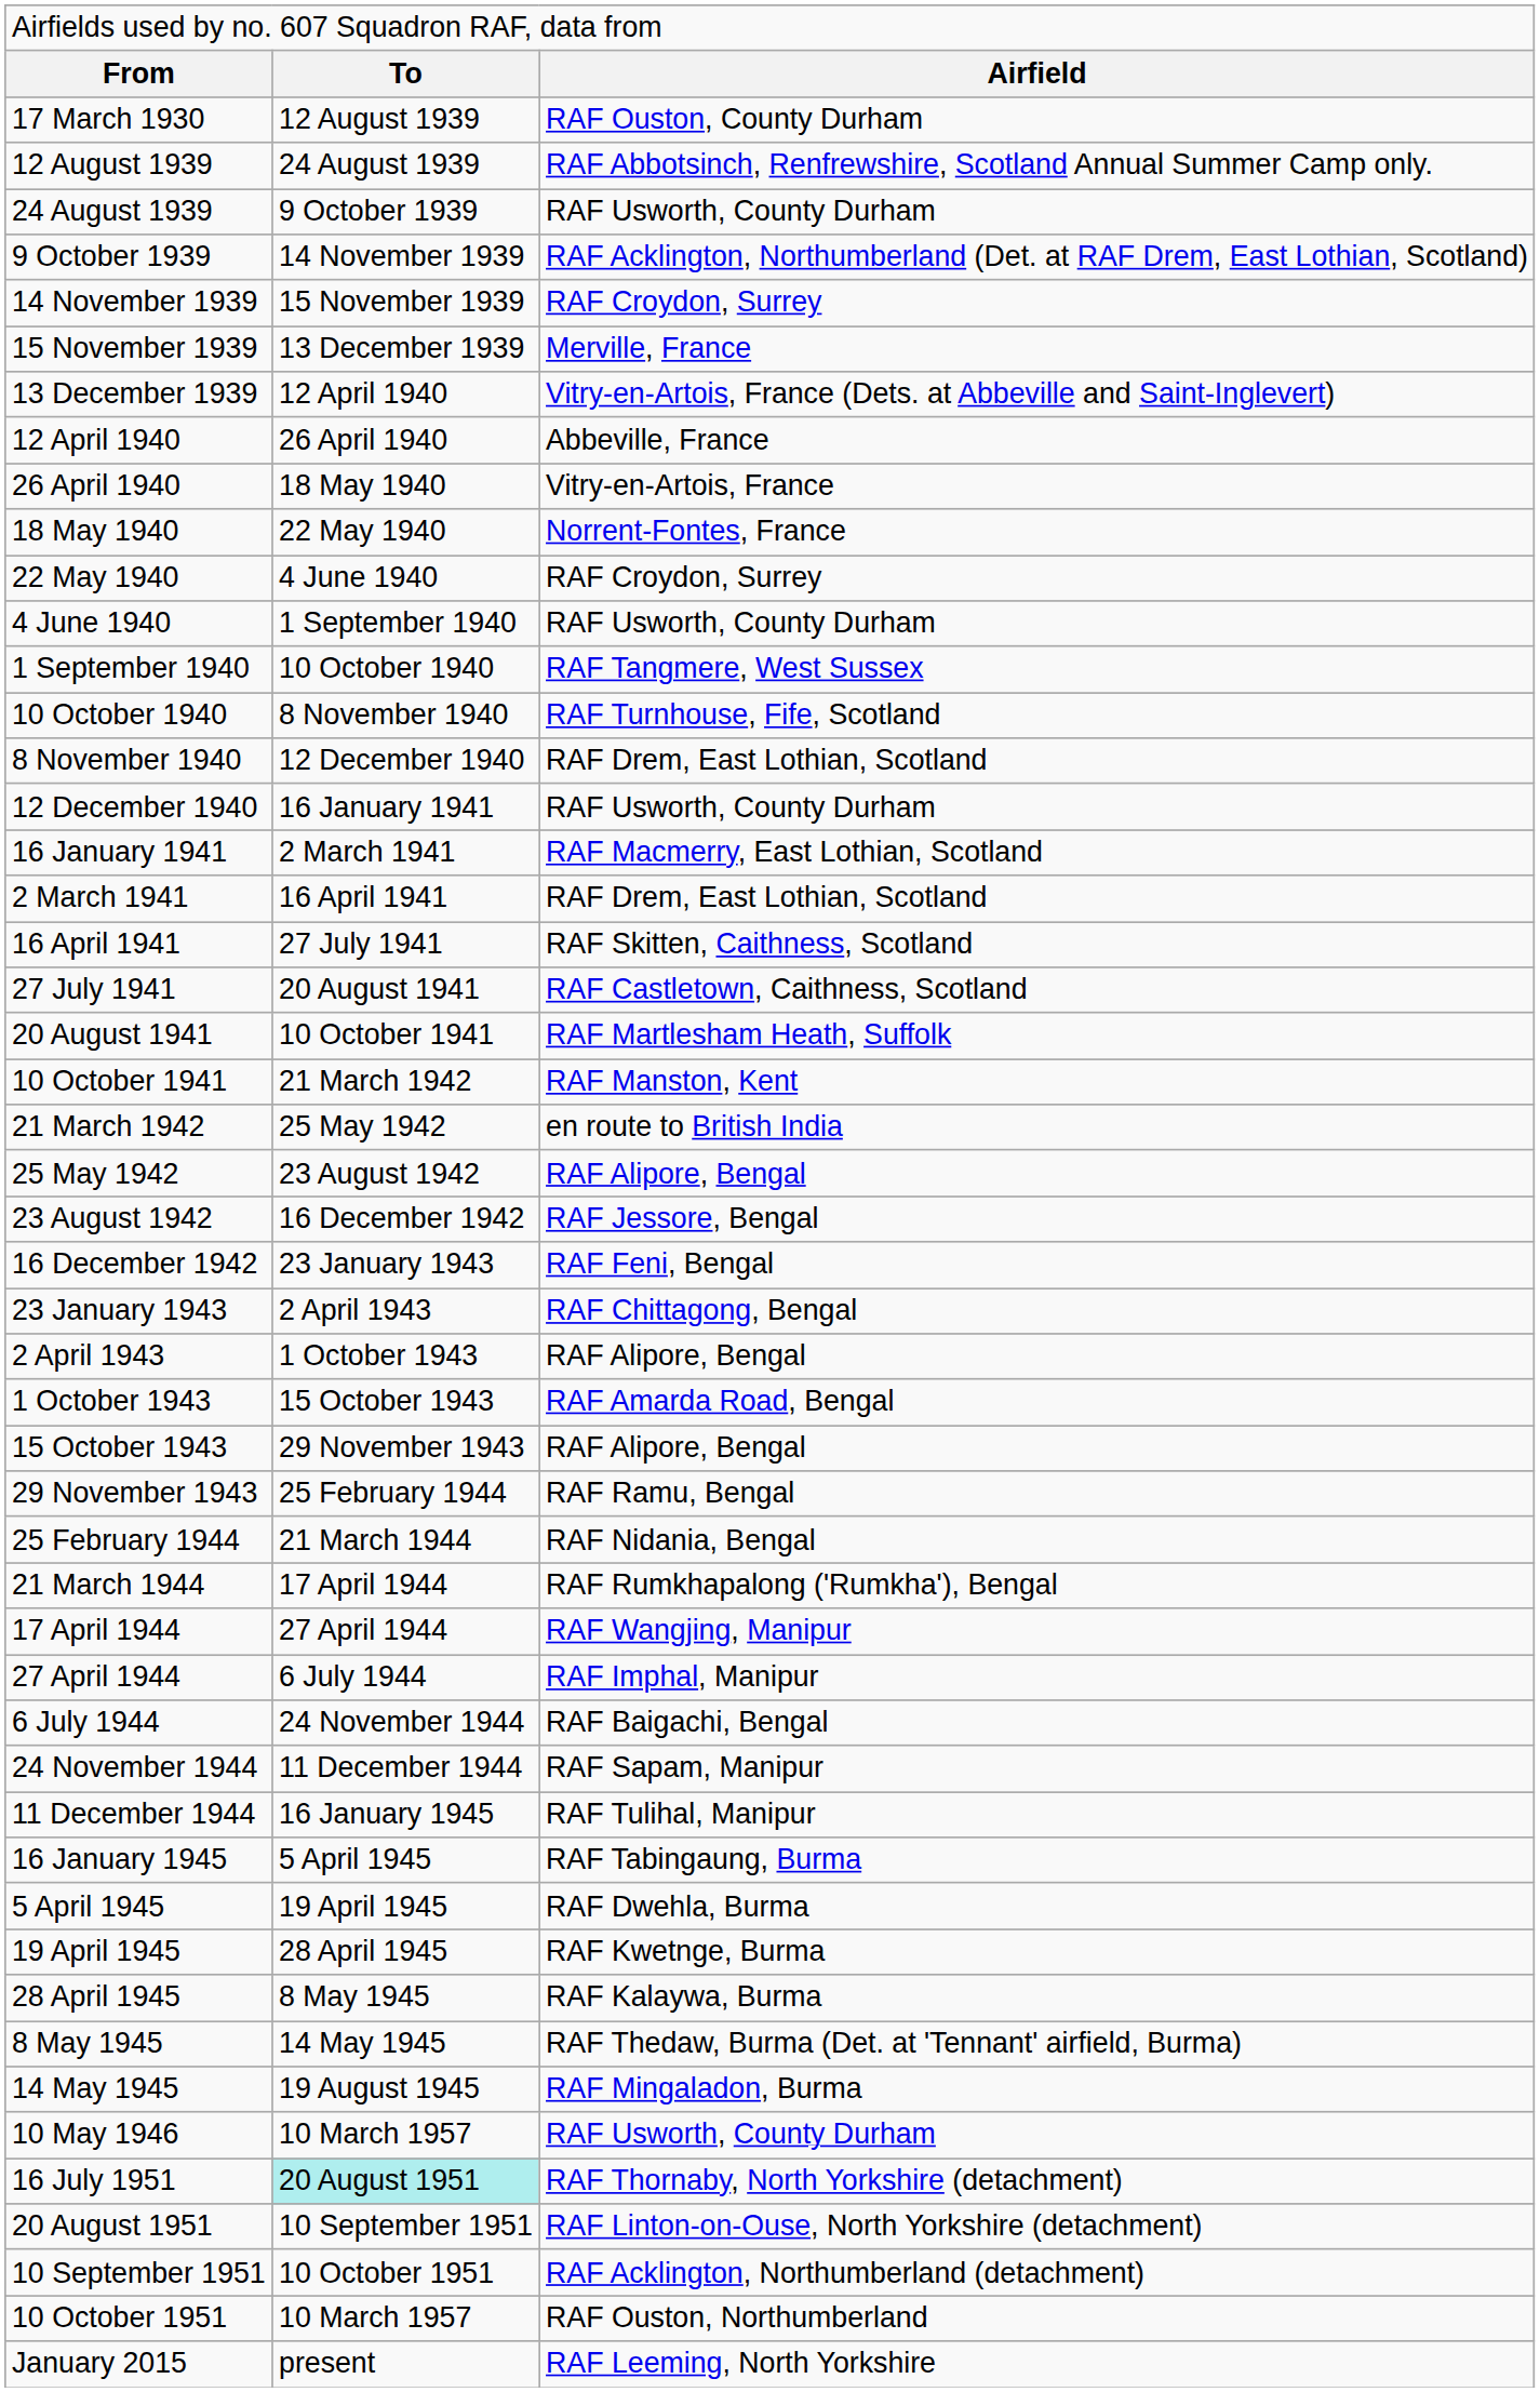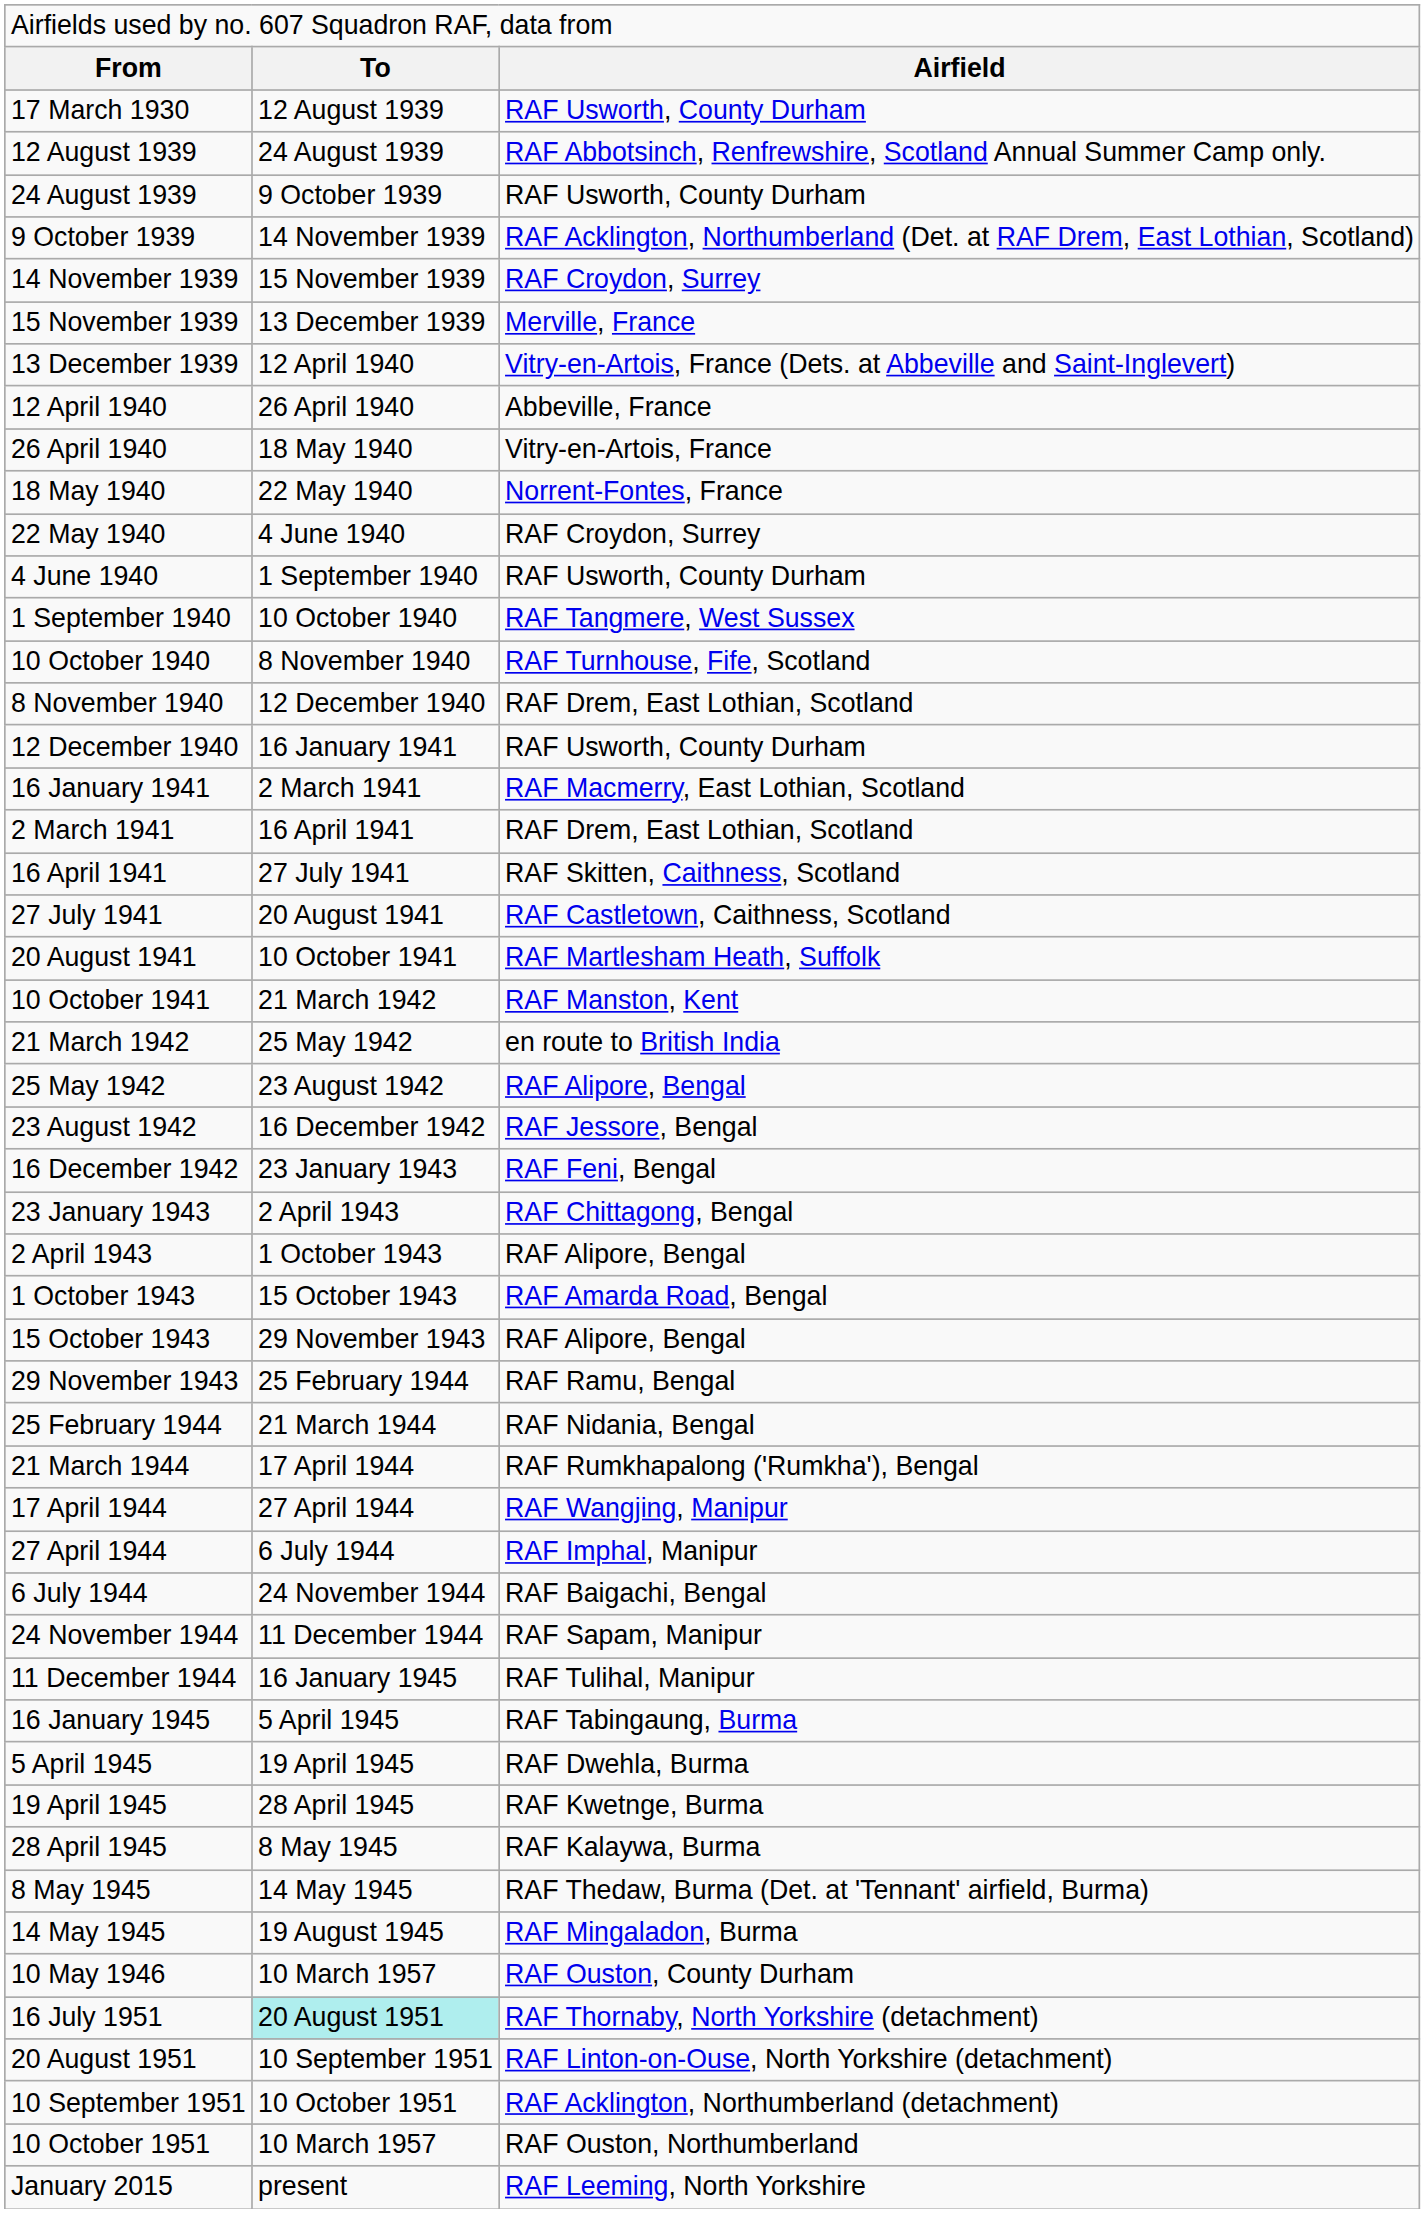17 March 1930 | column 3: RAF Ouston, County Durham -> RAF Usworth, County Durham
10 May 1946 | column 3: RAF Usworth, County Durham -> RAF Ouston, County Durham
